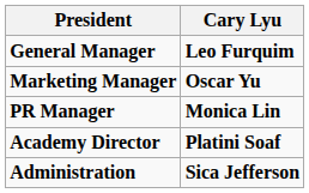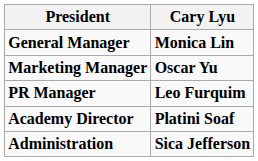General Manager | Cary Lyu: Leo Furquim -> Monica Lin
PR Manager | Cary Lyu: Monica Lin -> Leo Furquim
